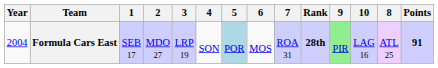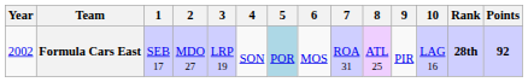columns swapped: 8 <-> Rank
Formula Cars East | Year: 2004 -> 2002
Formula Cars East | 9: lightgreen background -> no background
Formula Cars East | Points: 91 -> 92
